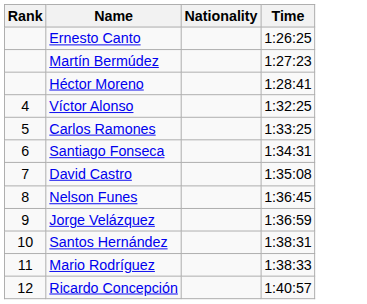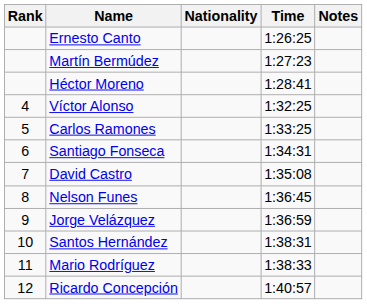+ column: Notes
